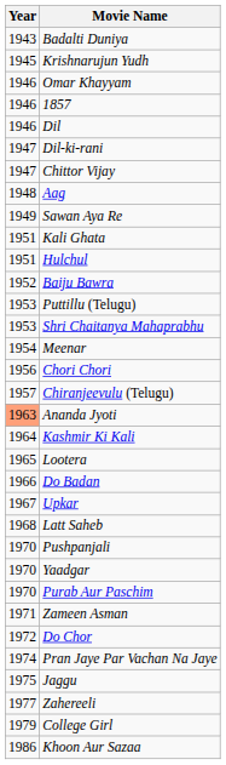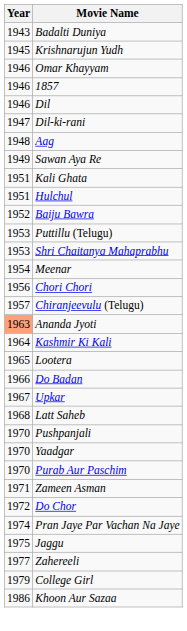- row: 1947 | Chittor Vijay
